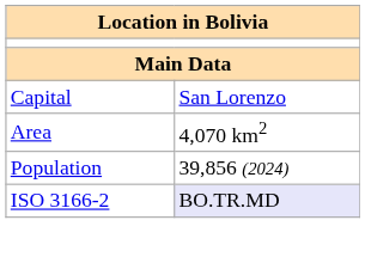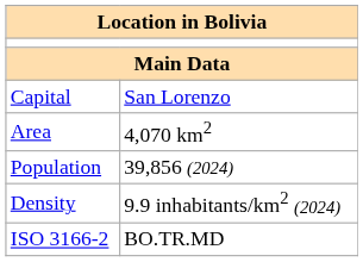+ row: Density | 9.9 inhabitants/km2 (2024)
ISO 3166-2 | column 2: lavender background -> no background
